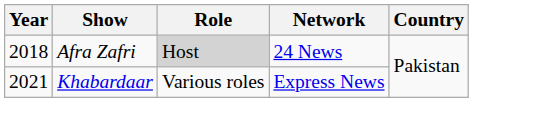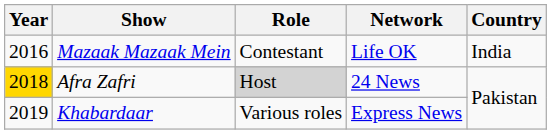+ row: 2016 | Mazaak Mazaak Mein | Contestant | Life OK | India
Afra Zafri | Year: no background -> gold background
Khabardaar | Year: 2021 -> 2019
